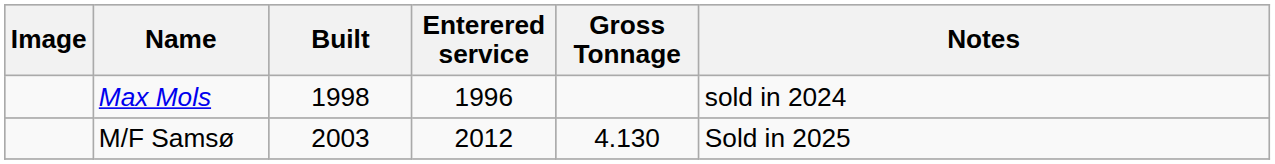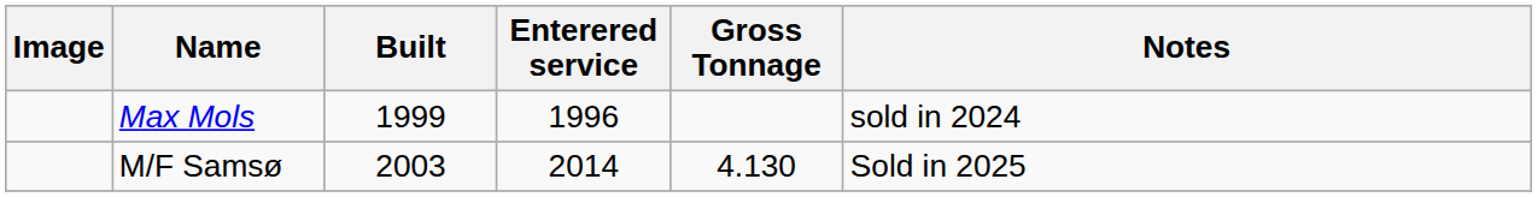Max Mols | Built: 1998 -> 1999
M/F Samsø | Enterered service: 2012 -> 2014
